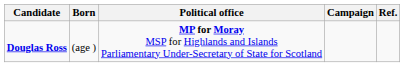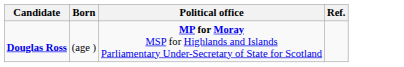- column: Campaign
